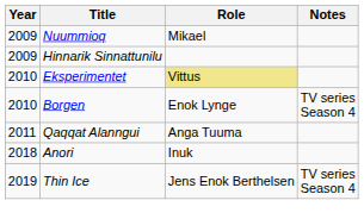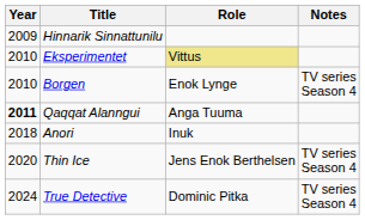- row: 2009 | Nuummioq | Mikael
Qaqqat Alanngui | Year: normal -> bold
Thin Ice | Year: 2019 -> 2020
+ row: 2024 | True Detective | Dominic Pitka | TV series Season 4
